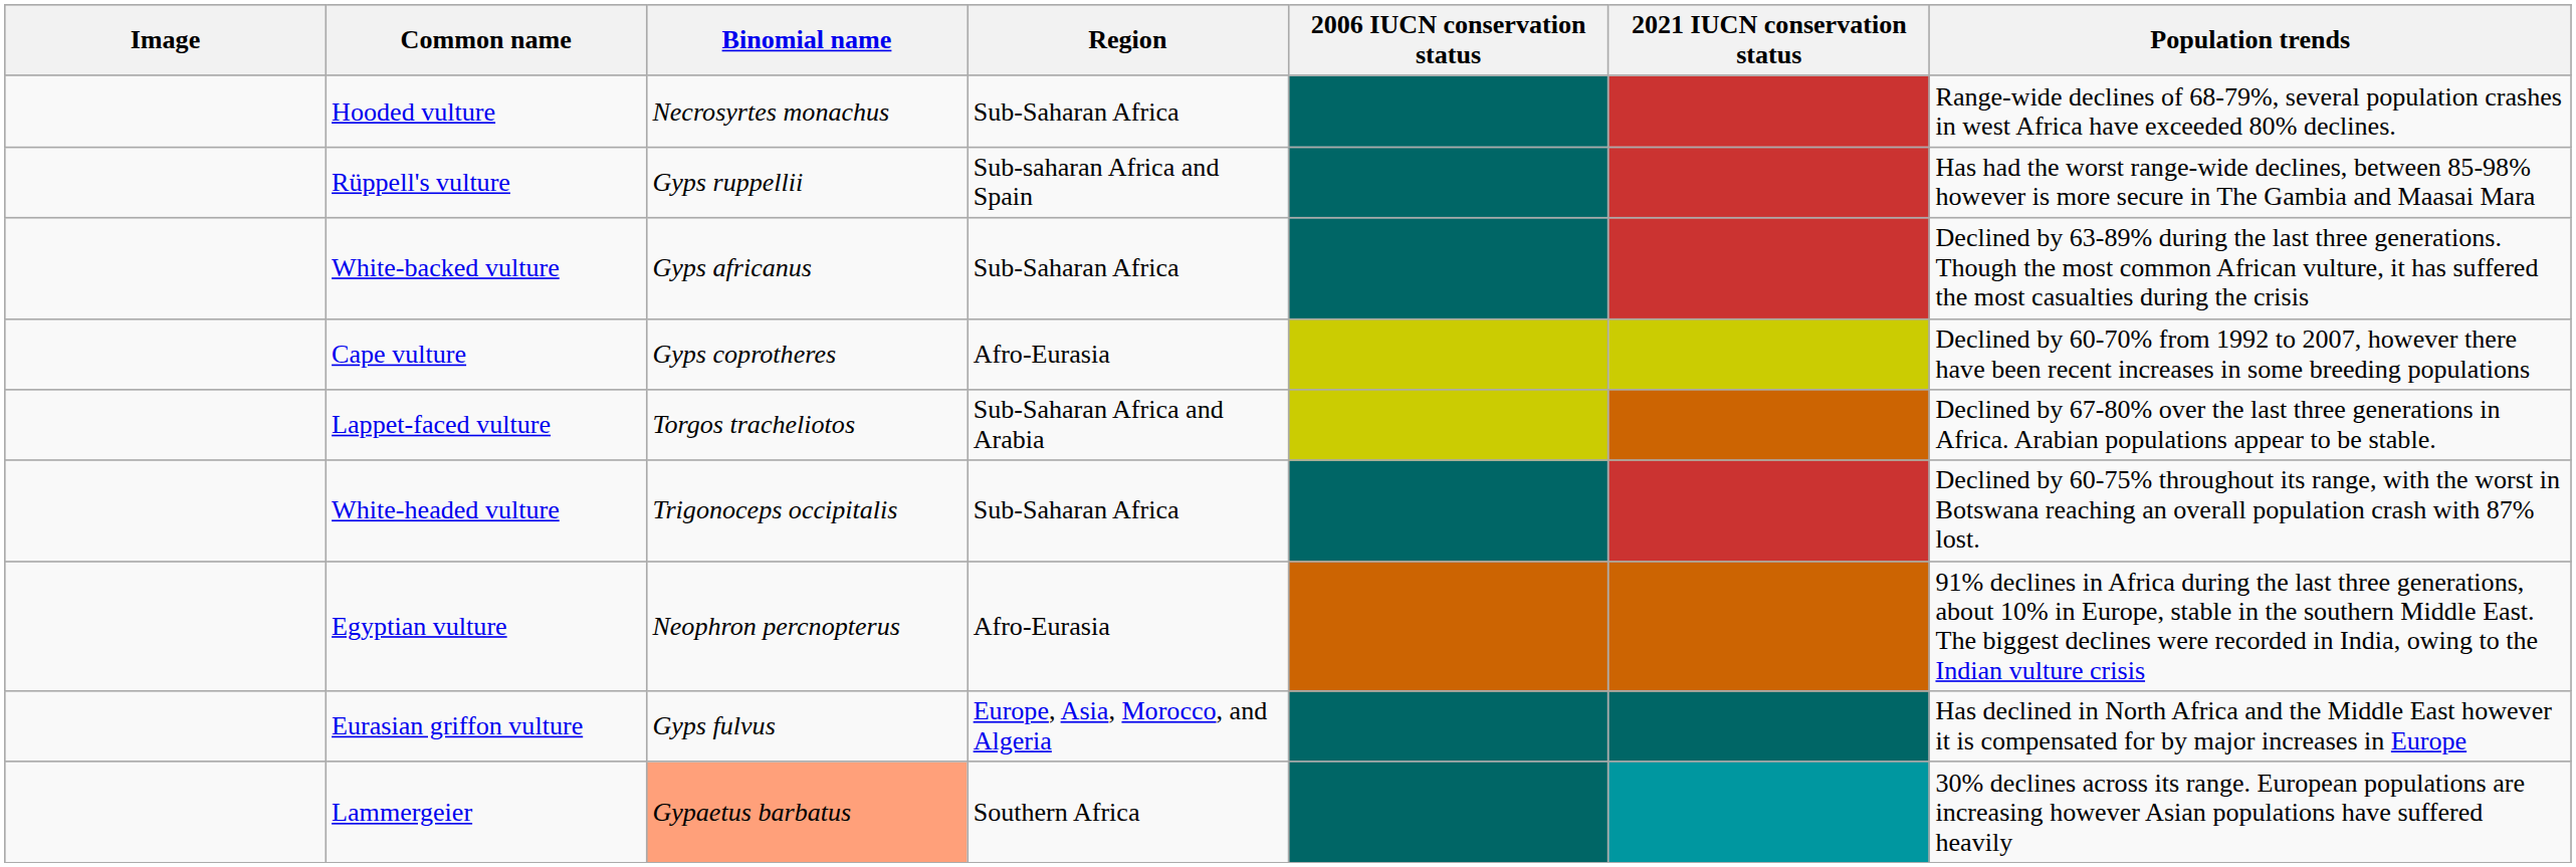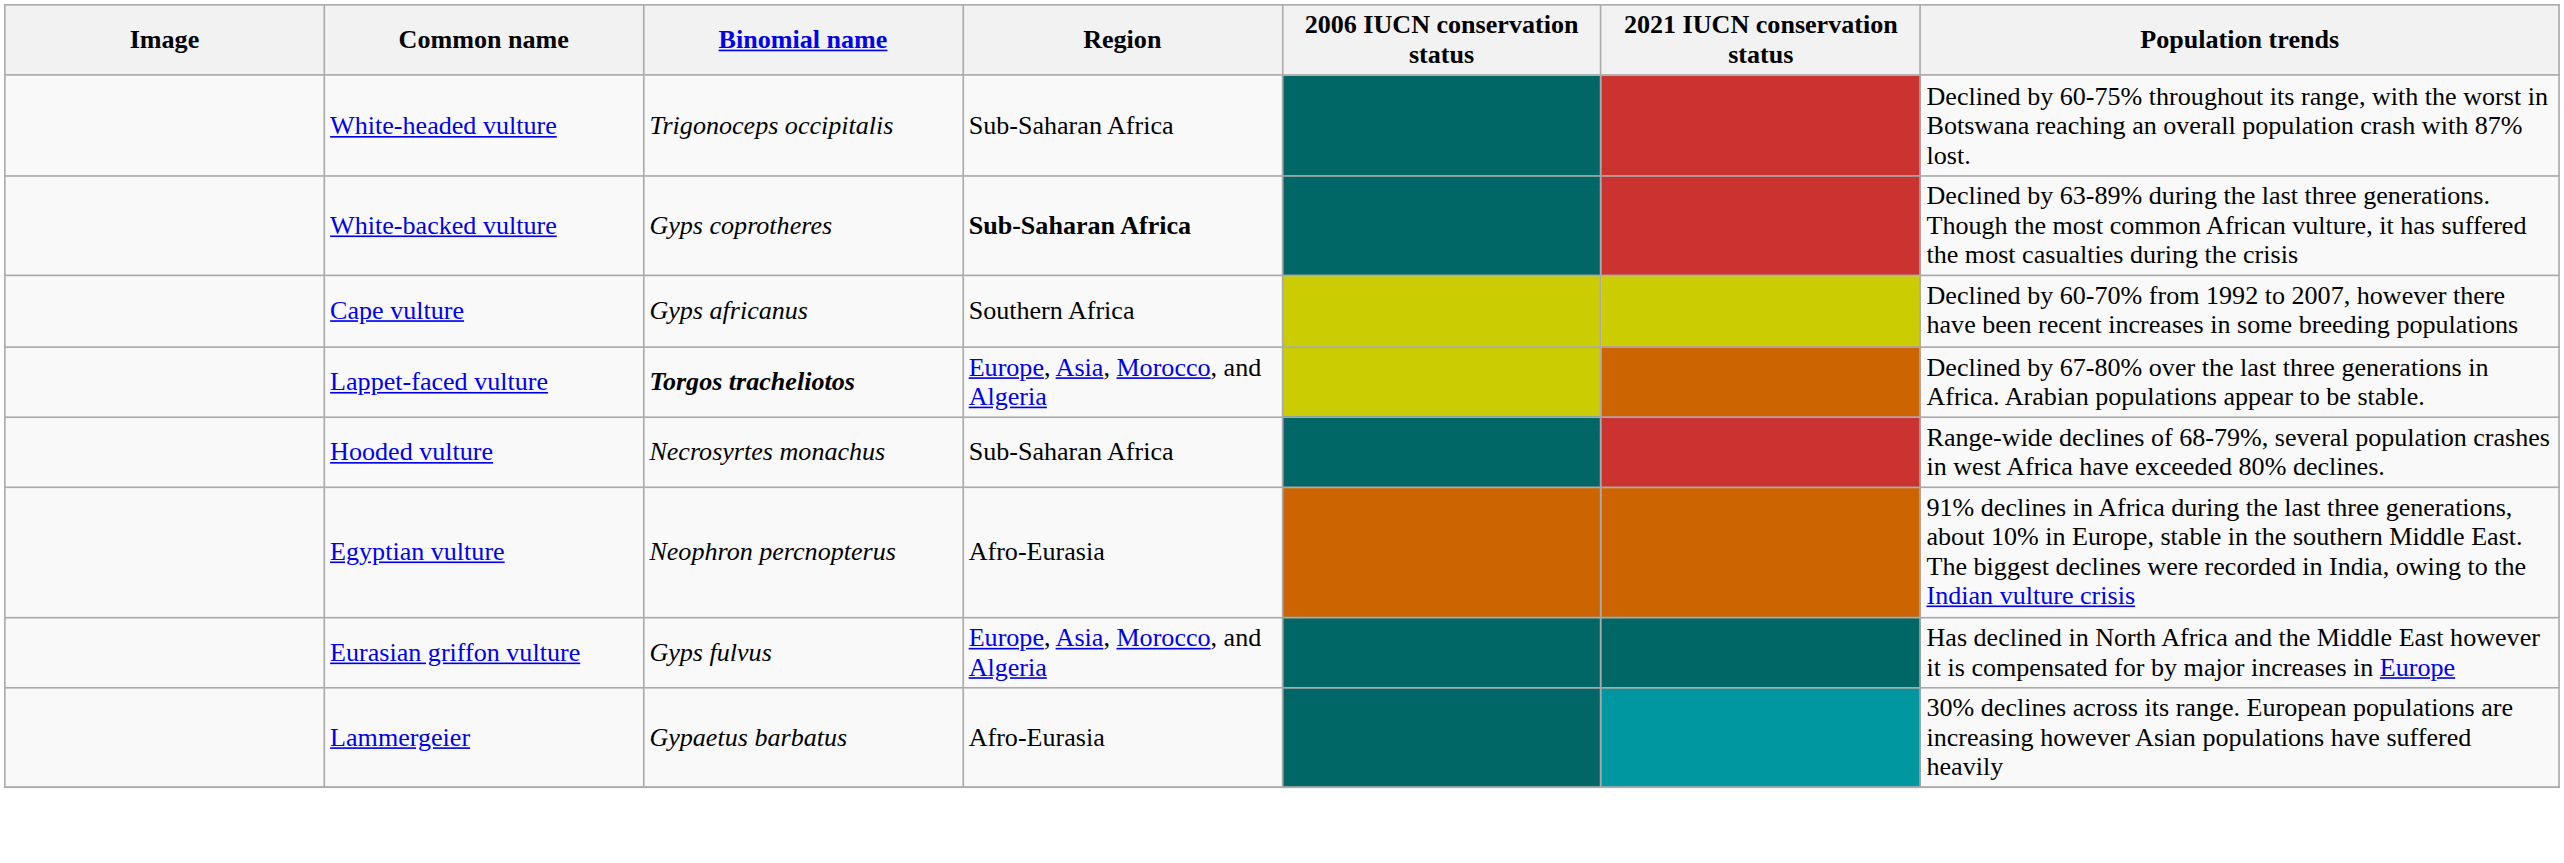rows swapped: Hooded vulture <-> White-headed vulture
- row: Rüppell's vulture | Gyps ruppellii | Sub-saharan Africa and Spain | Has had the worst range-wide declines, between 85-98% however is more secure in The Gambia and Maasai Mara
White-backed vulture | Binomial name: Gyps africanus -> Gyps coprotheres
White-backed vulture | Region: normal -> bold
Cape vulture | Binomial name: Gyps coprotheres -> Gyps africanus
Cape vulture | Region: Afro-Eurasia -> Southern Africa
Lappet-faced vulture | Binomial name: normal -> bold
Lappet-faced vulture | Region: Sub-Saharan Africa and Arabia -> Europe, Asia, Morocco, and Algeria
Lammergeier | Binomial name: lightsalmon background -> no background
Lammergeier | Region: Southern Africa -> Afro-Eurasia
